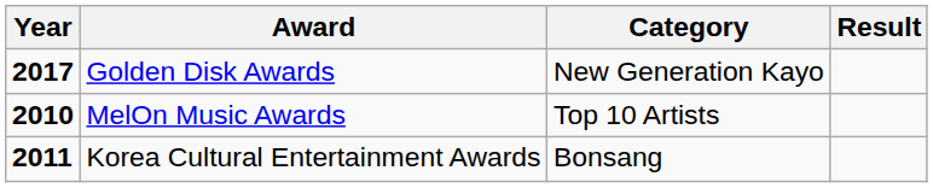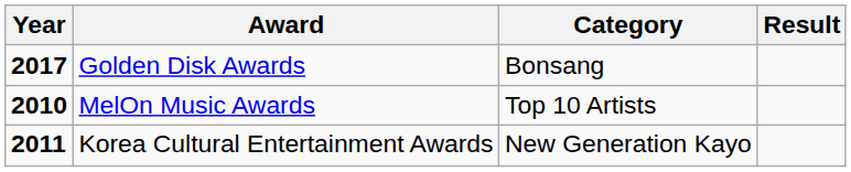Golden Disk Awards | Category: New Generation Kayo -> Bonsang
Korea Cultural Entertainment Awards | Category: Bonsang -> New Generation Kayo
